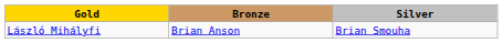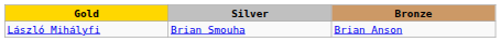columns swapped: Silver <-> Bronze
